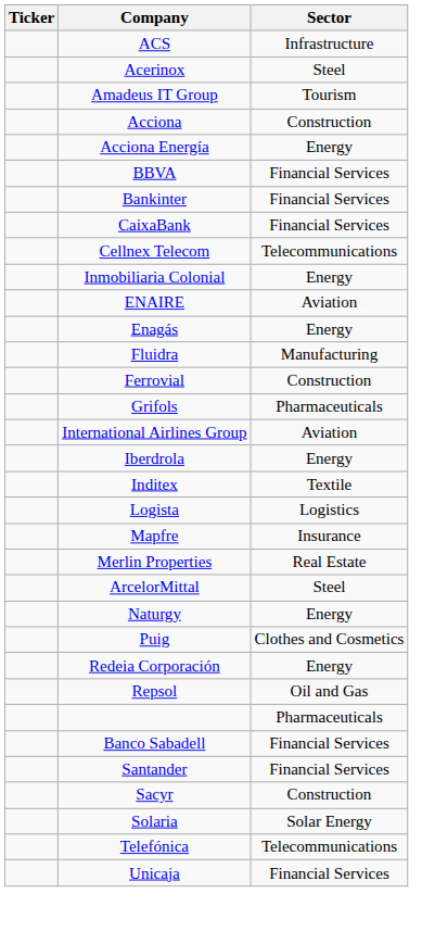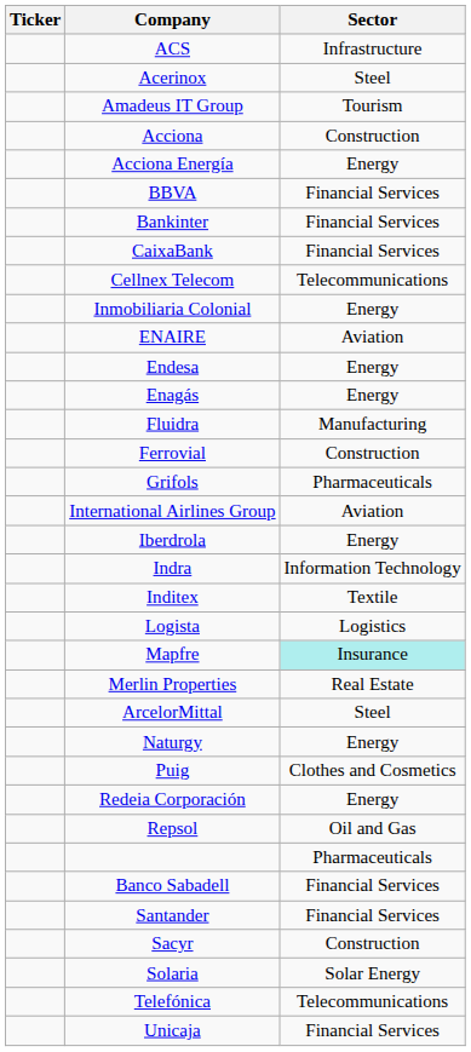+ row: Endesa | Energy
+ row: Indra | Information Technology
Mapfre | Sector: no background -> paleturquoise background
